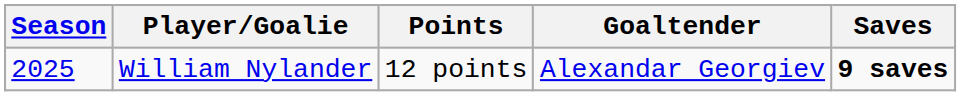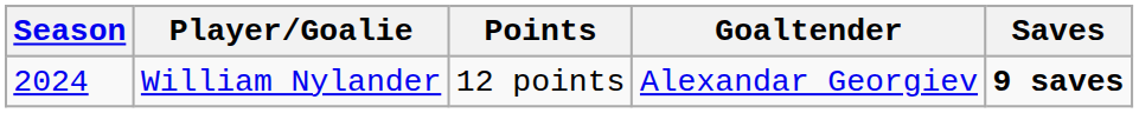William Nylander | Season: 2025 -> 2024
